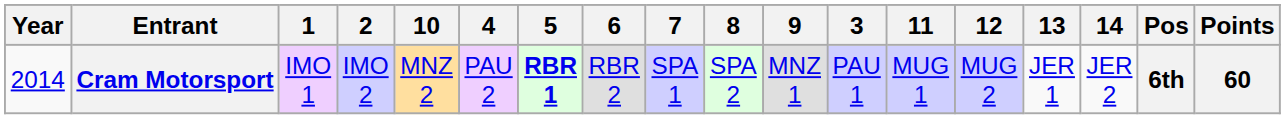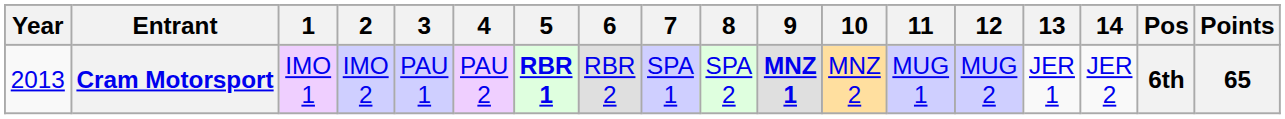columns swapped: 3 <-> 10
Cram Motorsport | Year: 2014 -> 2013
Cram Motorsport | 9: normal -> bold
Cram Motorsport | Points: 60 -> 65
